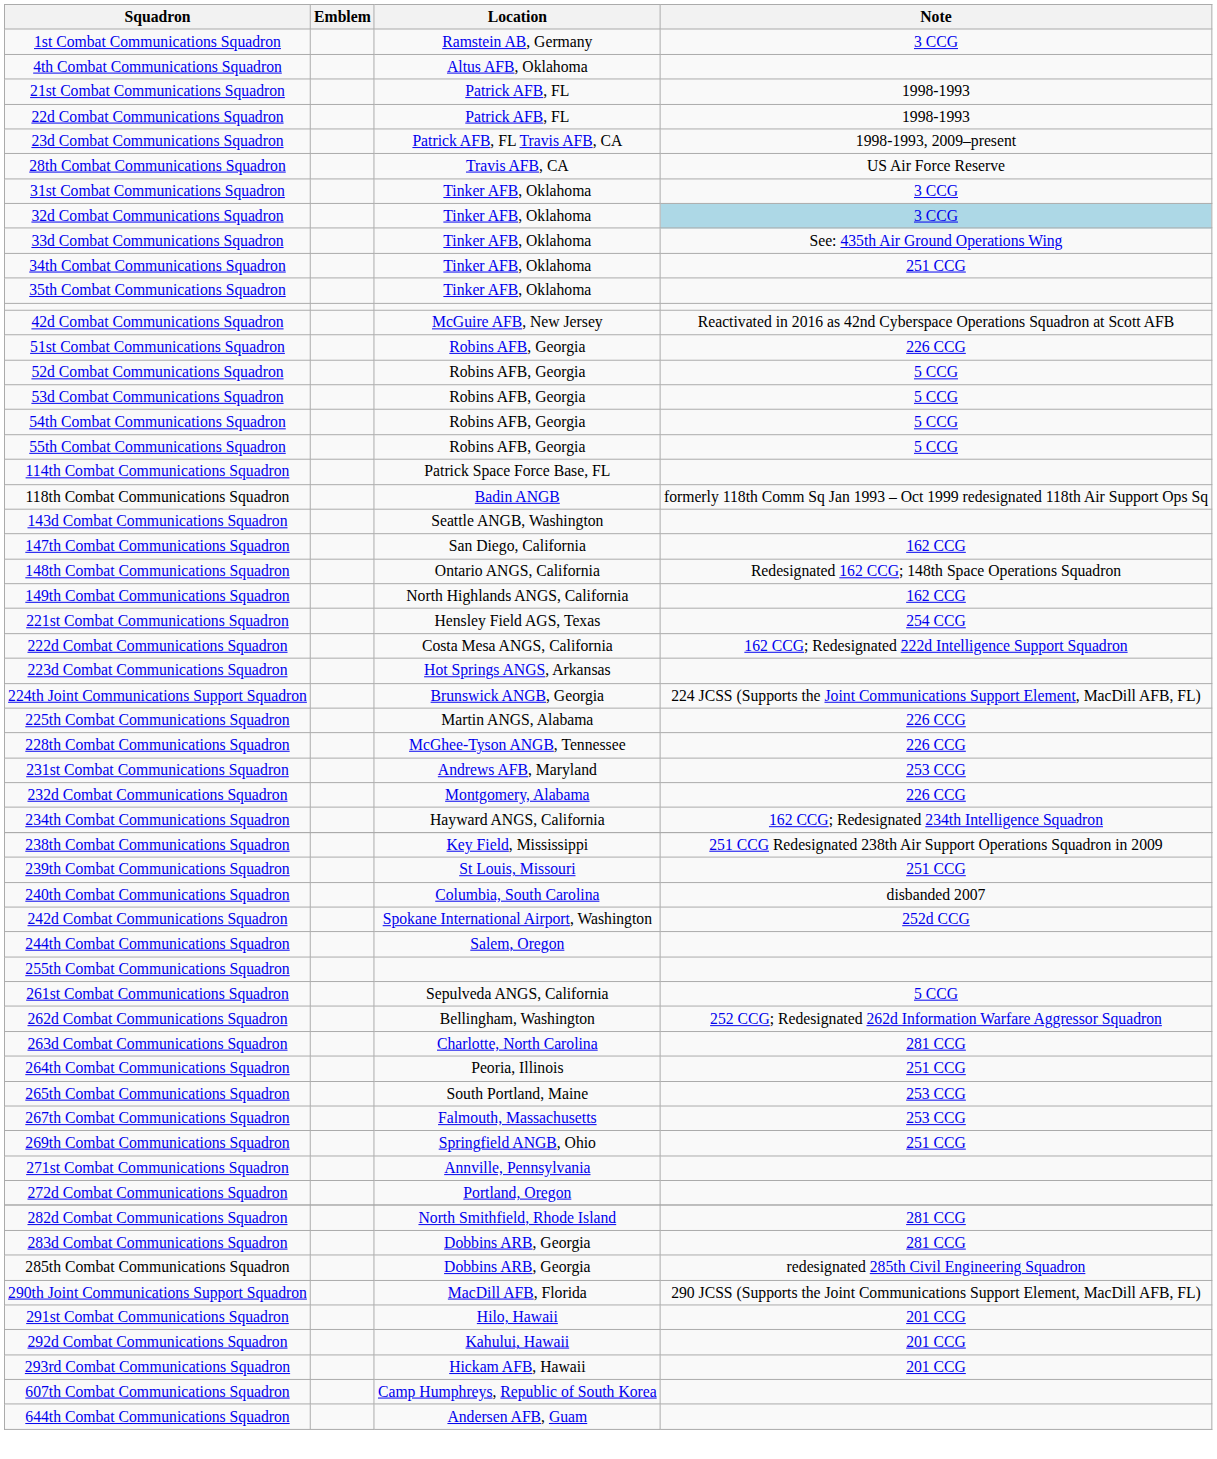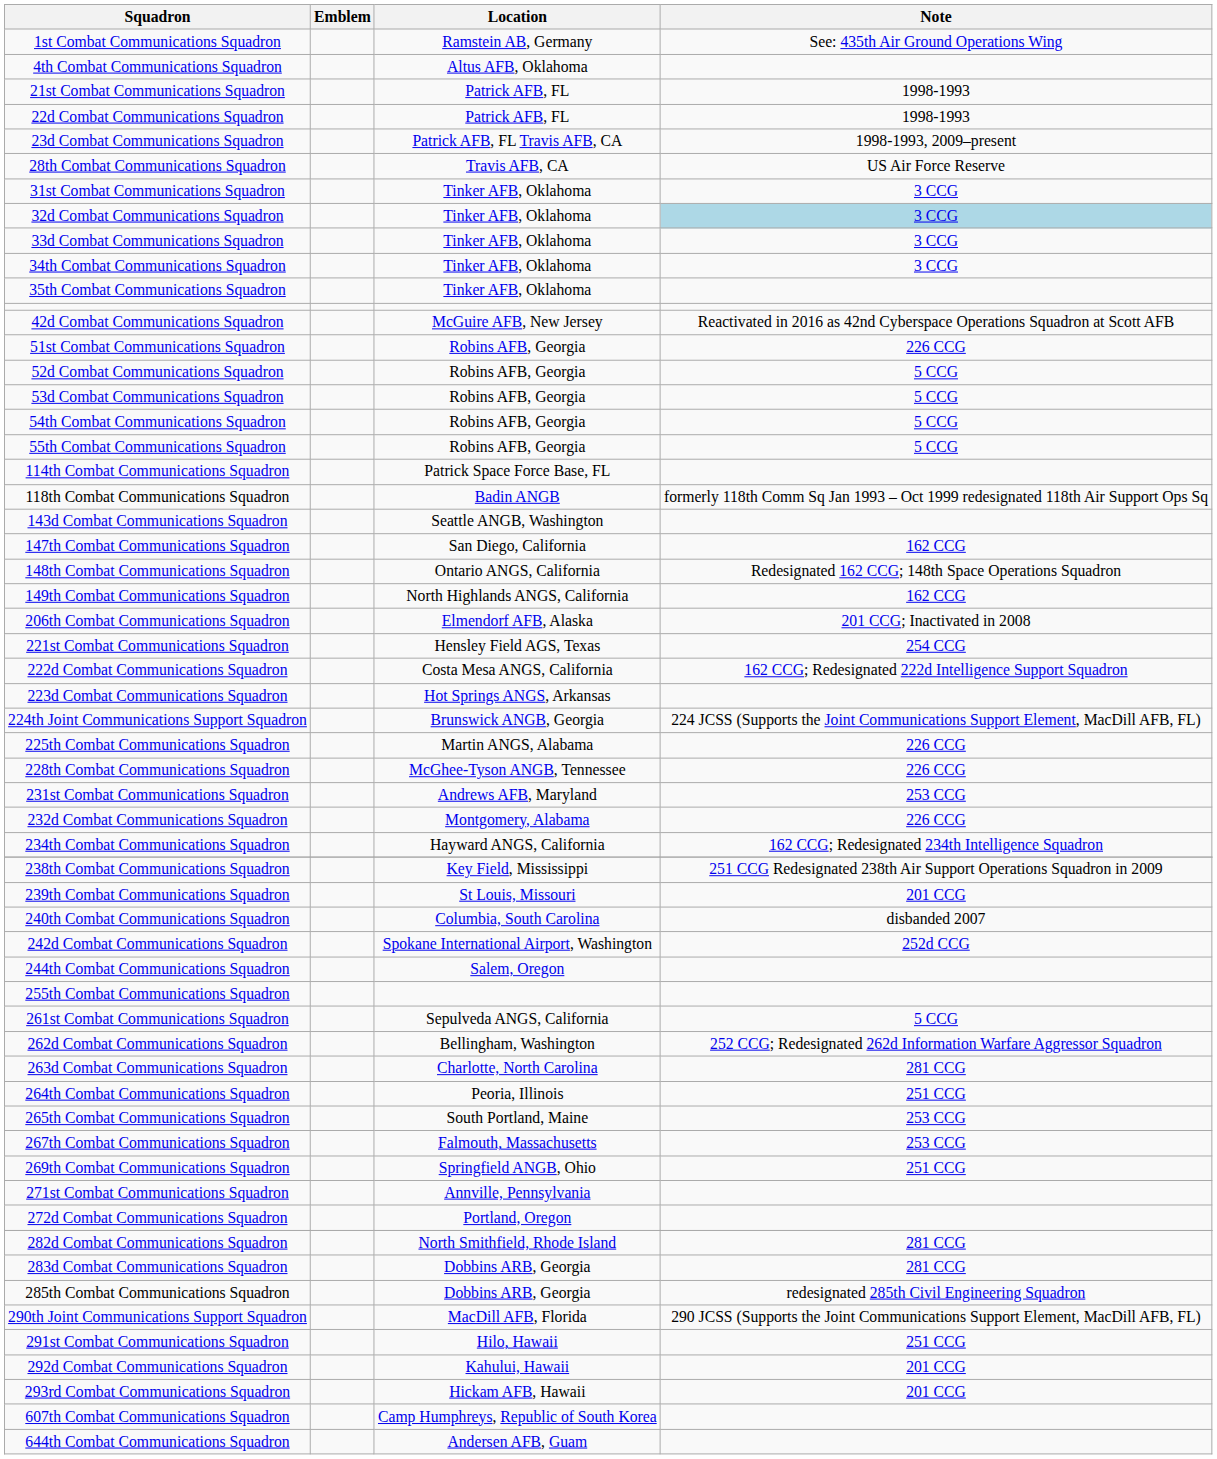1st Combat Communications Squadron | Note: 3 CCG -> See: 435th Air Ground Operations Wing
33d Combat Communications Squadron | Note: See: 435th Air Ground Operations Wing -> 3 CCG
34th Combat Communications Squadron | Note: 251 CCG -> 3 CCG
+ row: 206th Combat Communications Squadron | Elmendorf AFB, Alaska | 201 CCG; Inactivated in 2008
239th Combat Communications Squadron | Note: 251 CCG -> 201 CCG
291st Combat Communications Squadron | Note: 201 CCG -> 251 CCG
